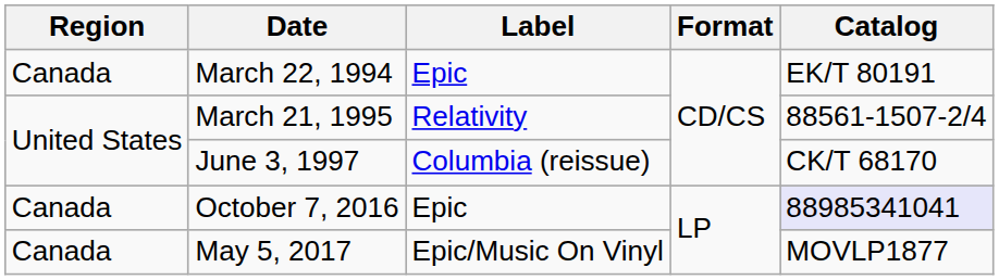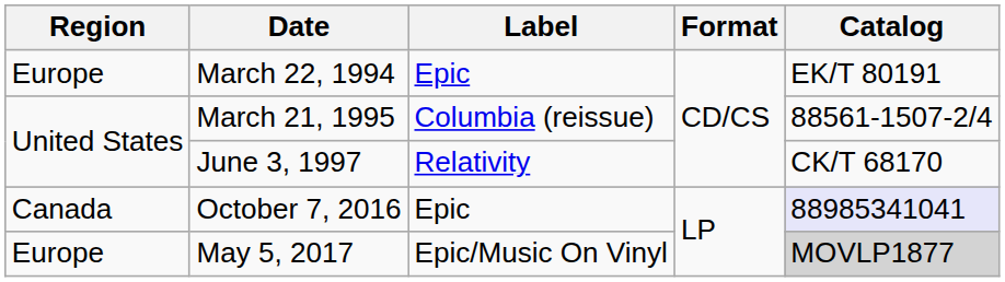March 22, 1994 | Region: Canada -> Europe
March 21, 1995 | Label: Relativity -> Columbia (reissue)
June 3, 1997 | Label: Columbia (reissue) -> Relativity
May 5, 2017 | Region: Canada -> Europe
May 5, 2017 | Catalog: no background -> lightgrey background
